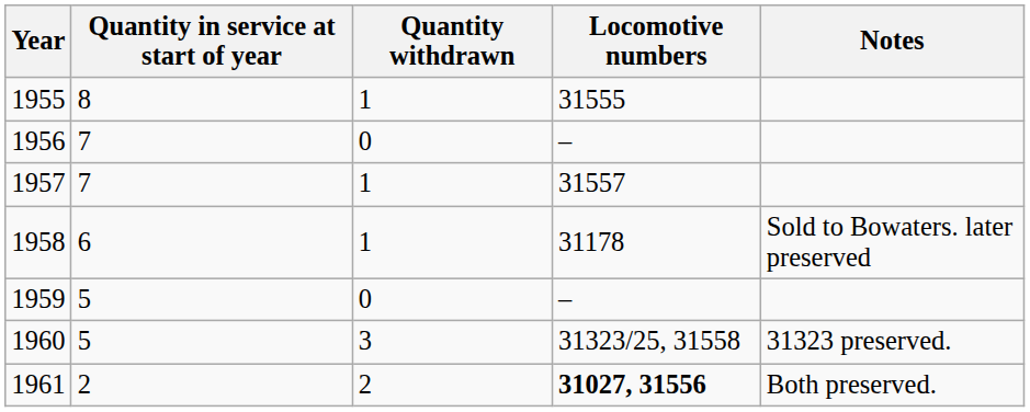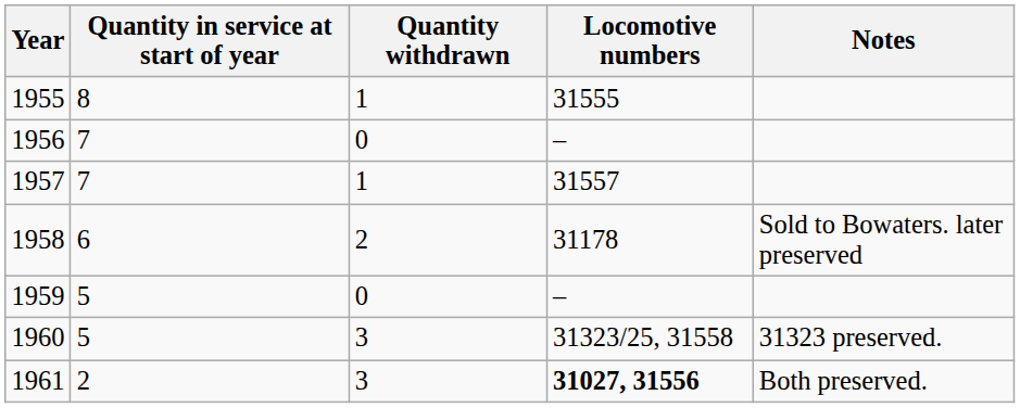1958 | Quantity withdrawn: 1 -> 2
1961 | Quantity withdrawn: 2 -> 3
